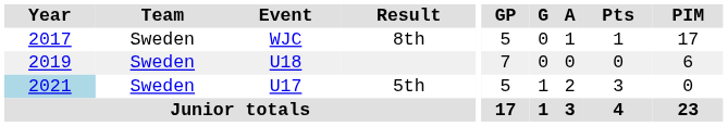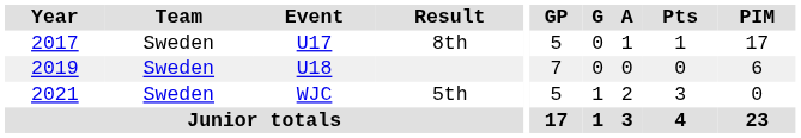8th | Event: WJC -> U17
5th | Year: lightblue background -> no background
5th | Event: U17 -> WJC
